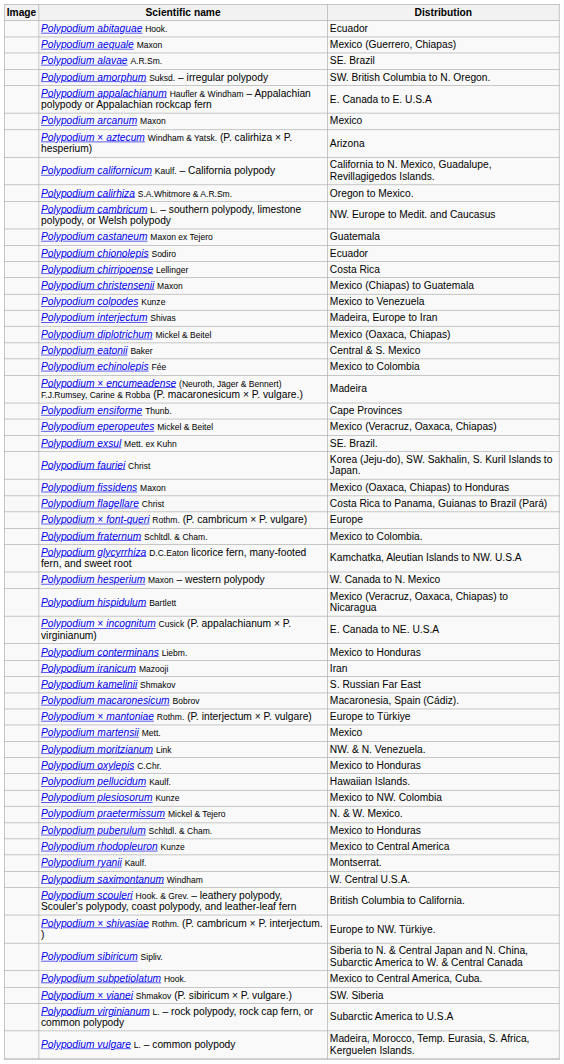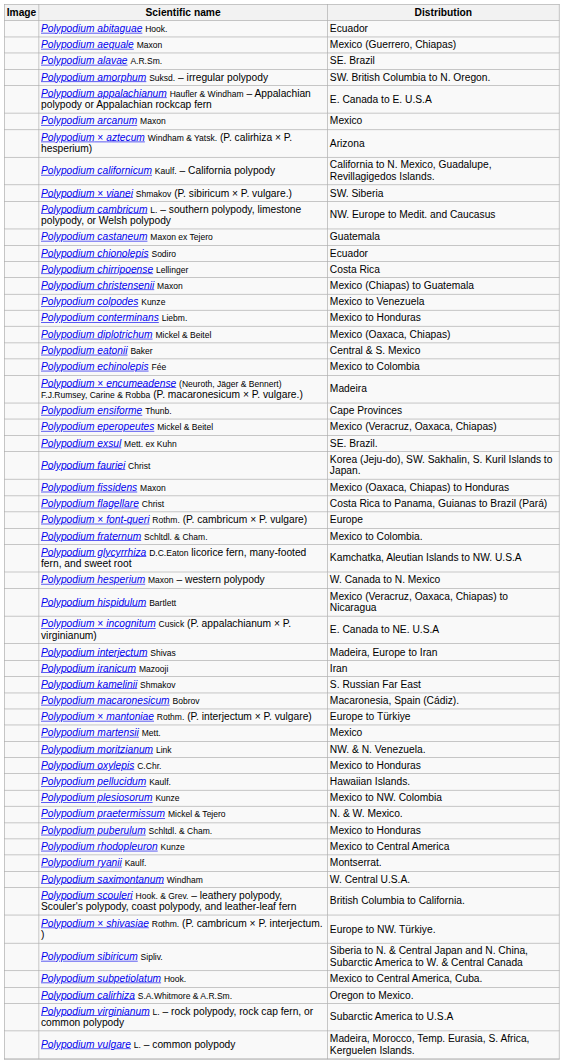rows swapped: Polypodium calirhiza S.A.Whitmore & A.R.Sm. <-> Polypodium × vianei Shmakov (P. sibiricum × P. vulgare.)
rows swapped: Polypodium conterminans Liebm. <-> Polypodium interjectum Shivas
